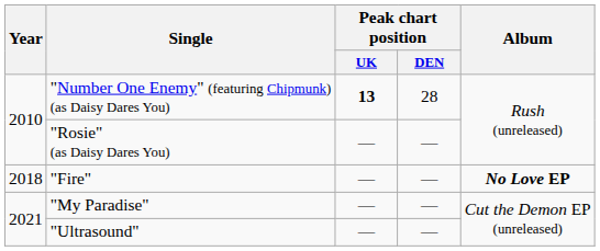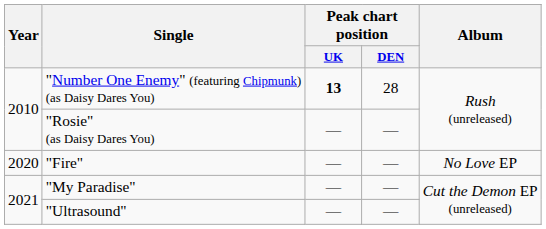"Fire" | Year: 2018 -> 2020
"Fire" | Album: bold -> normal
